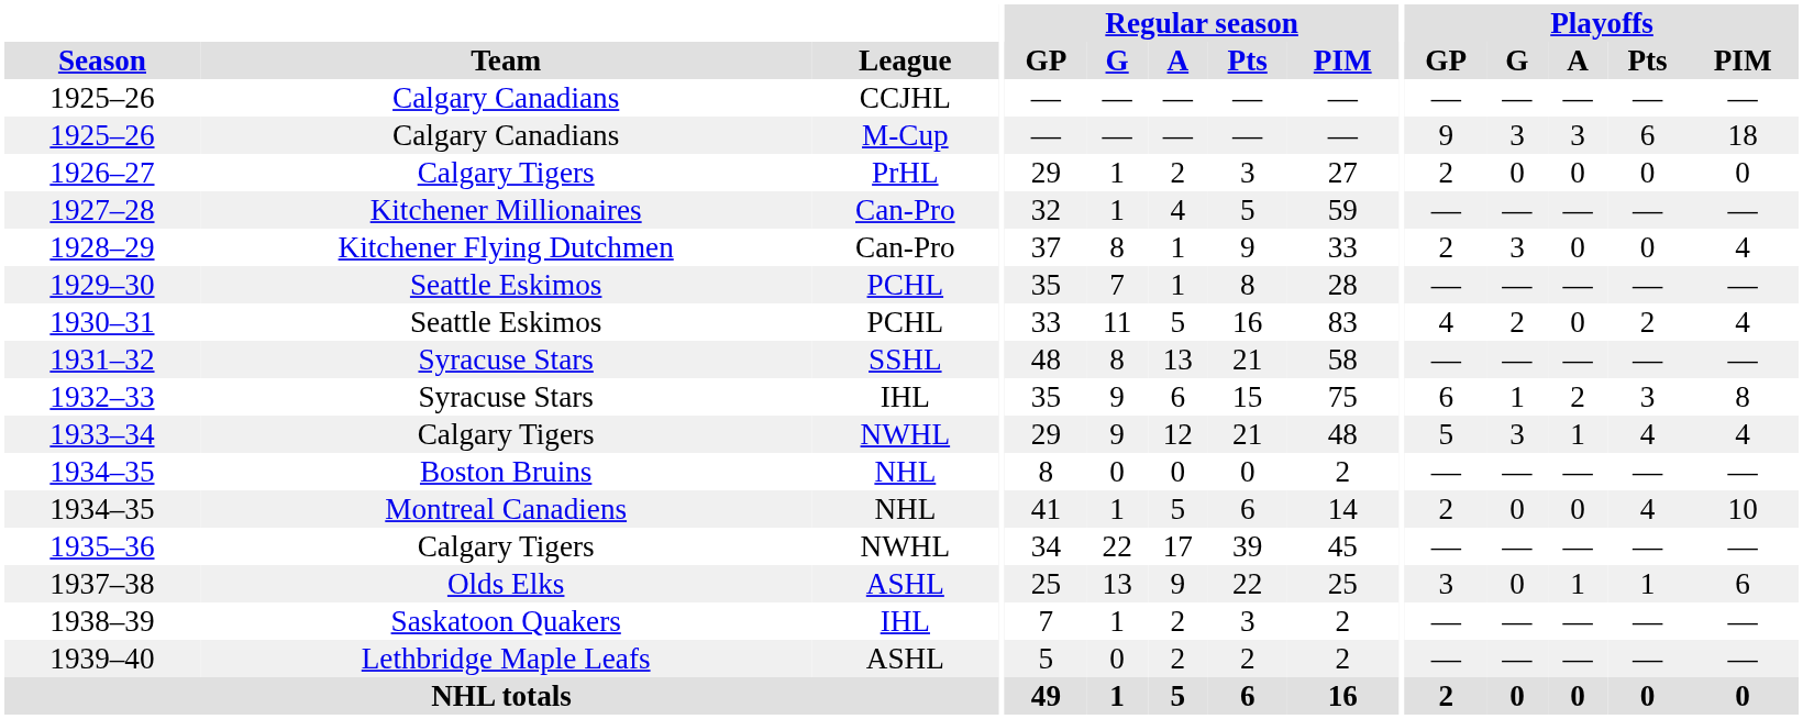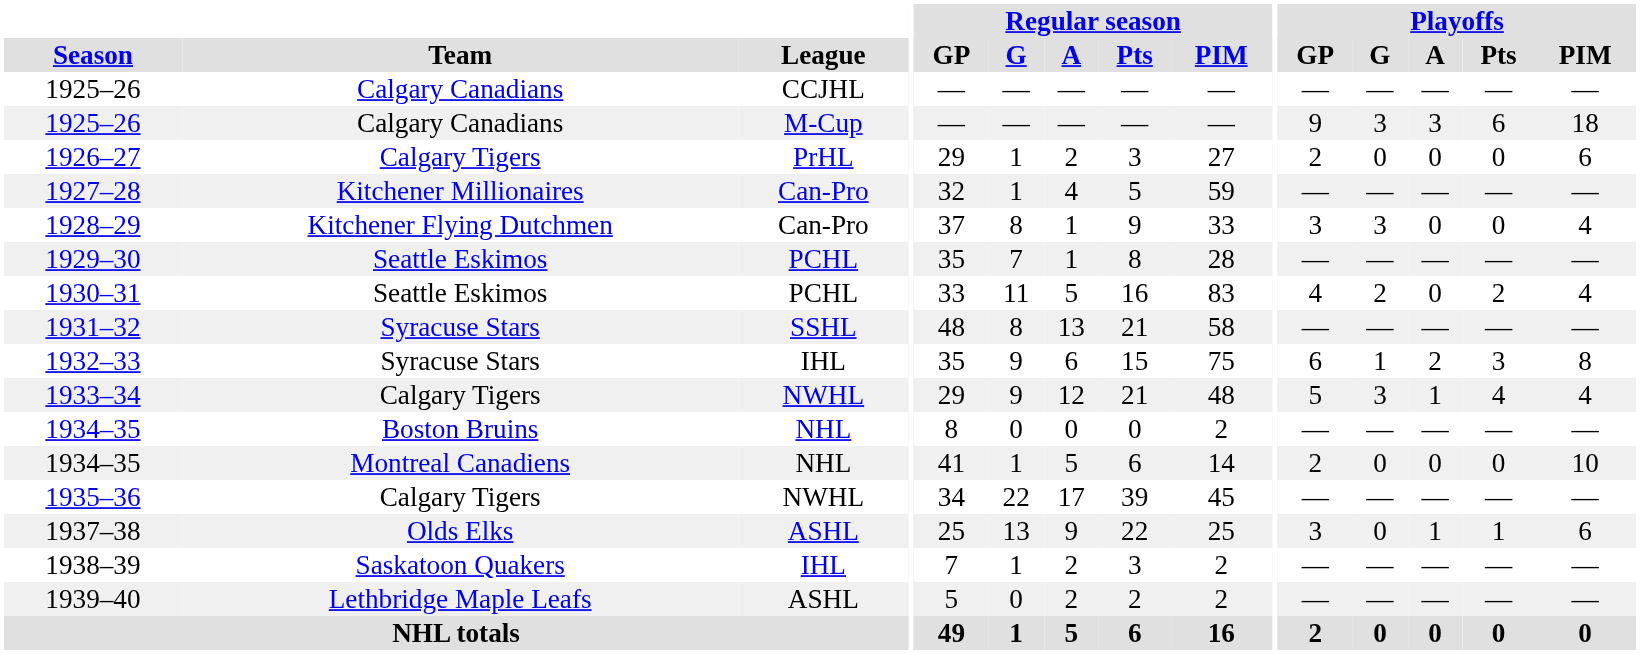1926–27 | Playoffs / PIM: 0 -> 6
1928–29 | Playoffs / GP: 2 -> 3
1934–35 / Montreal Canadiens | Playoffs / Pts: 4 -> 0
